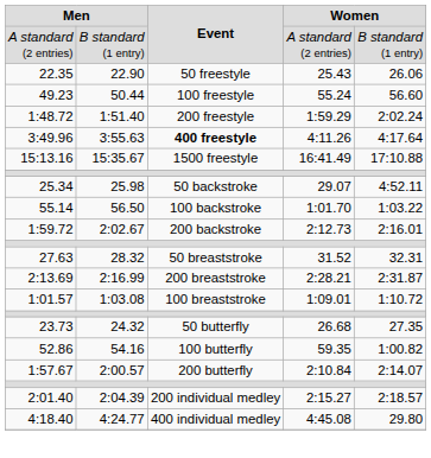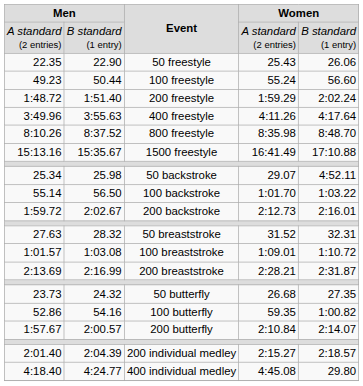3:49.96 | Event: bold -> normal
+ row: 8:10.26 | 8:37.52 | 800 freestyle | 8:35.98 | 8:48.70
rows swapped: 1:01.57 <-> 2:13.69
